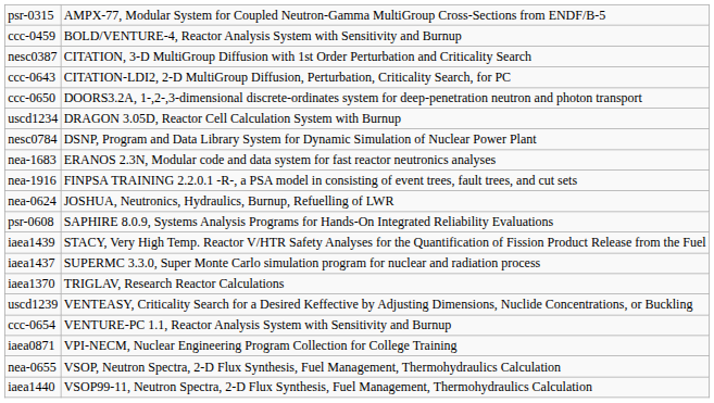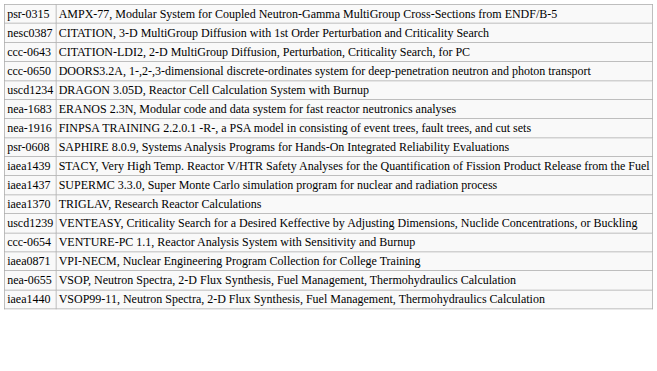- row: ccc-0459 | BOLD/VENTURE-4, Reactor Analysis System with Sensitivity and Burnup
- row: nesc0784 | DSNP, Program and Data Library System for Dynamic Simulation of Nuclear Power Plant
- row: nea-0624 | JOSHUA, Neutronics, Hydraulics, Burnup, Refuelling of LWR
